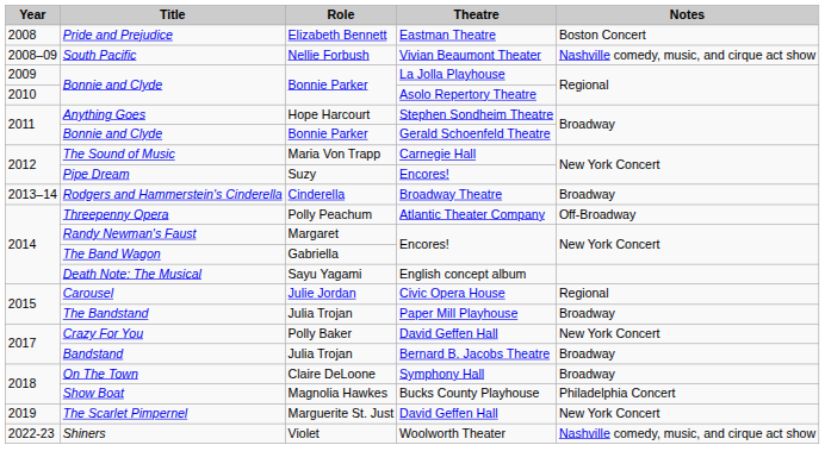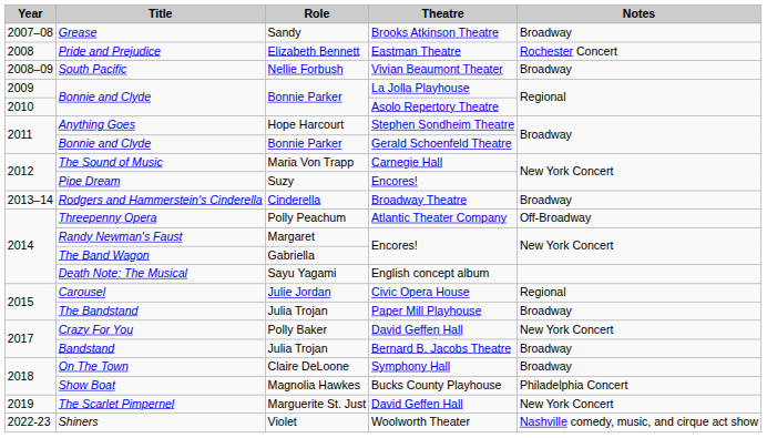+ row: 2007–08 | Grease | Sandy | Brooks Atkinson Theatre | Broadway
Pride and Prejudice | Notes: Boston Concert -> Rochester Concert
South Pacific | Notes: Nashville comedy, music, and cirque act show -> Broadway
